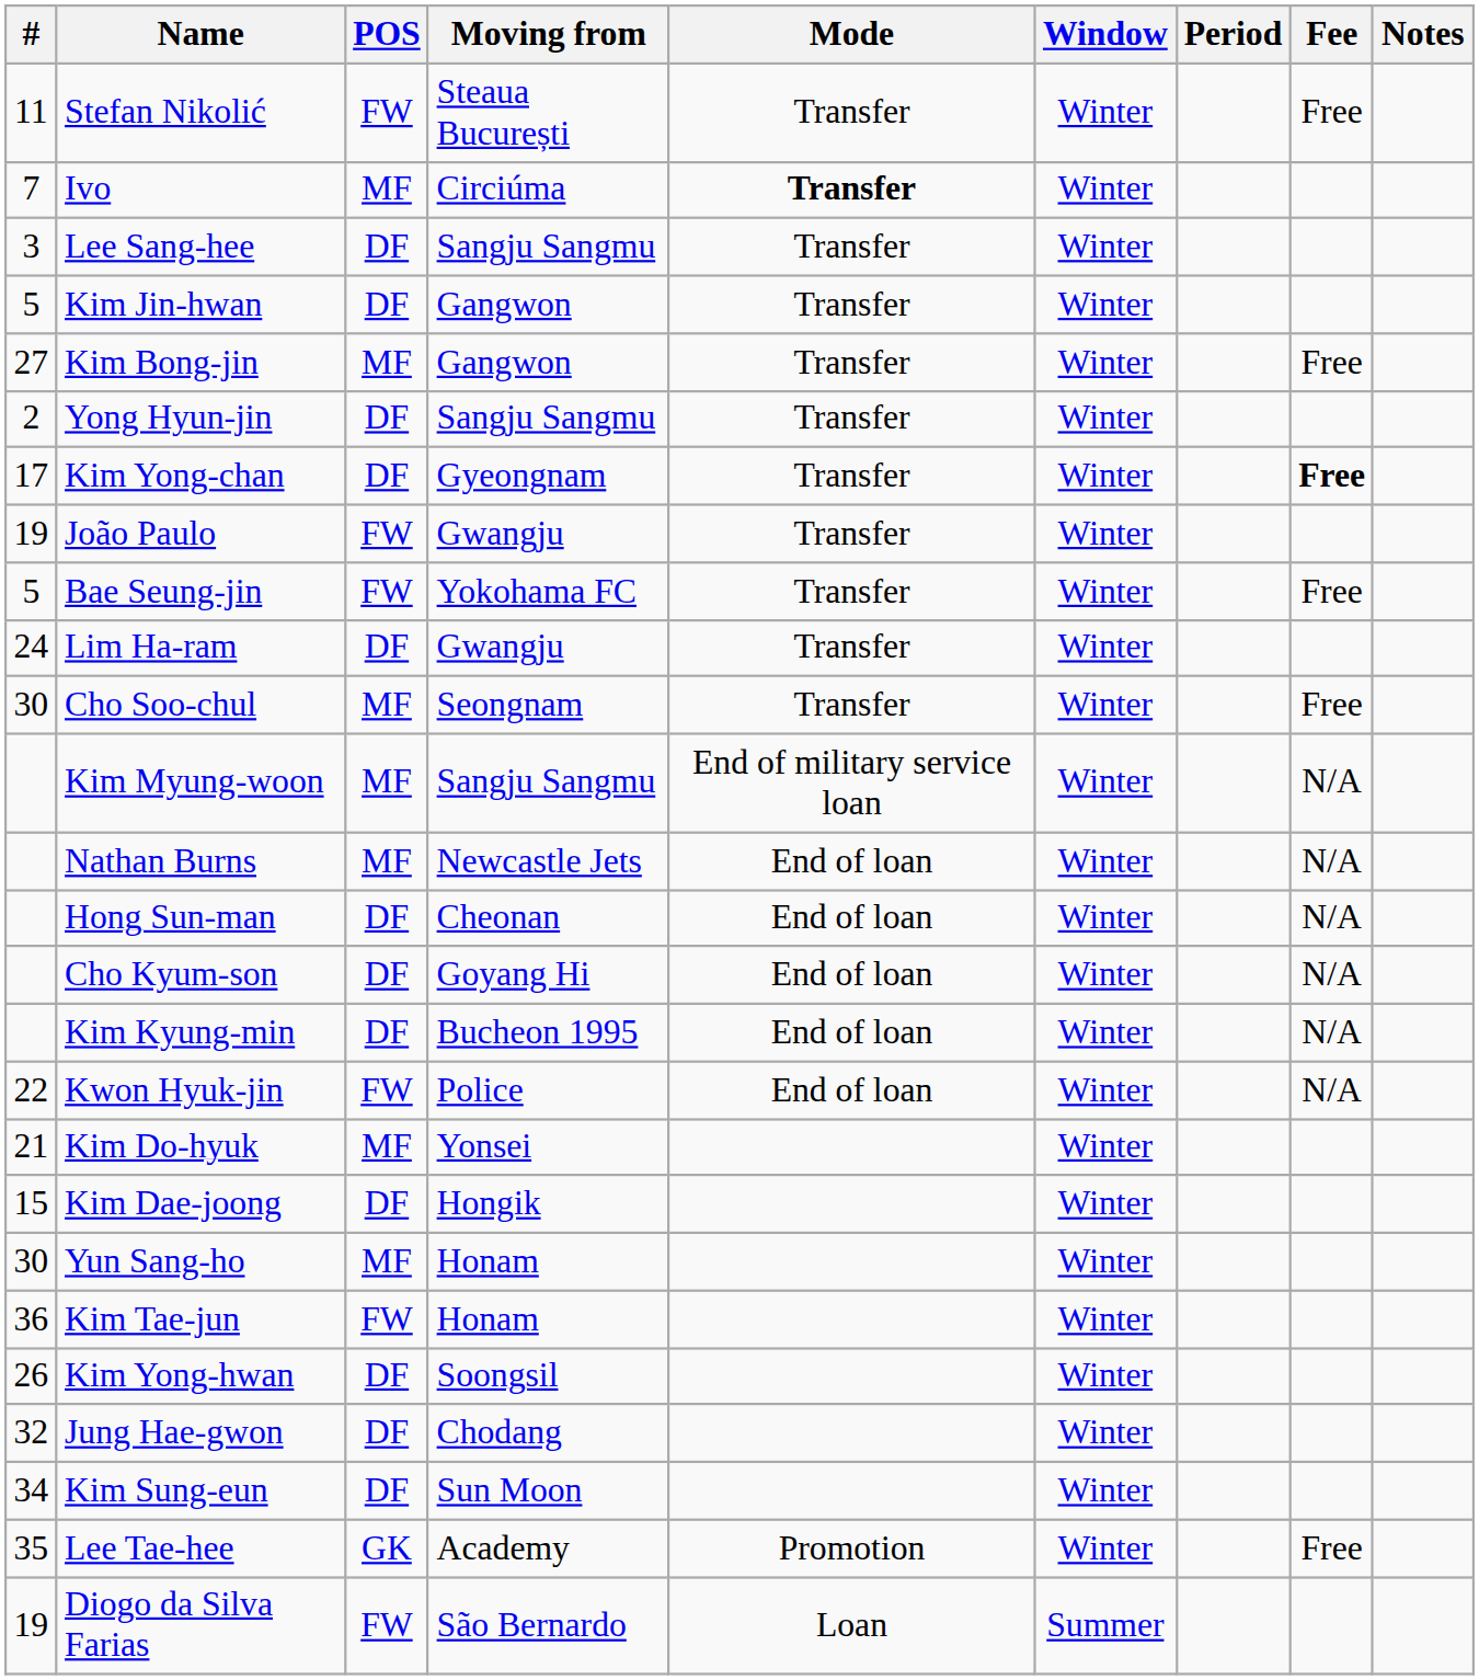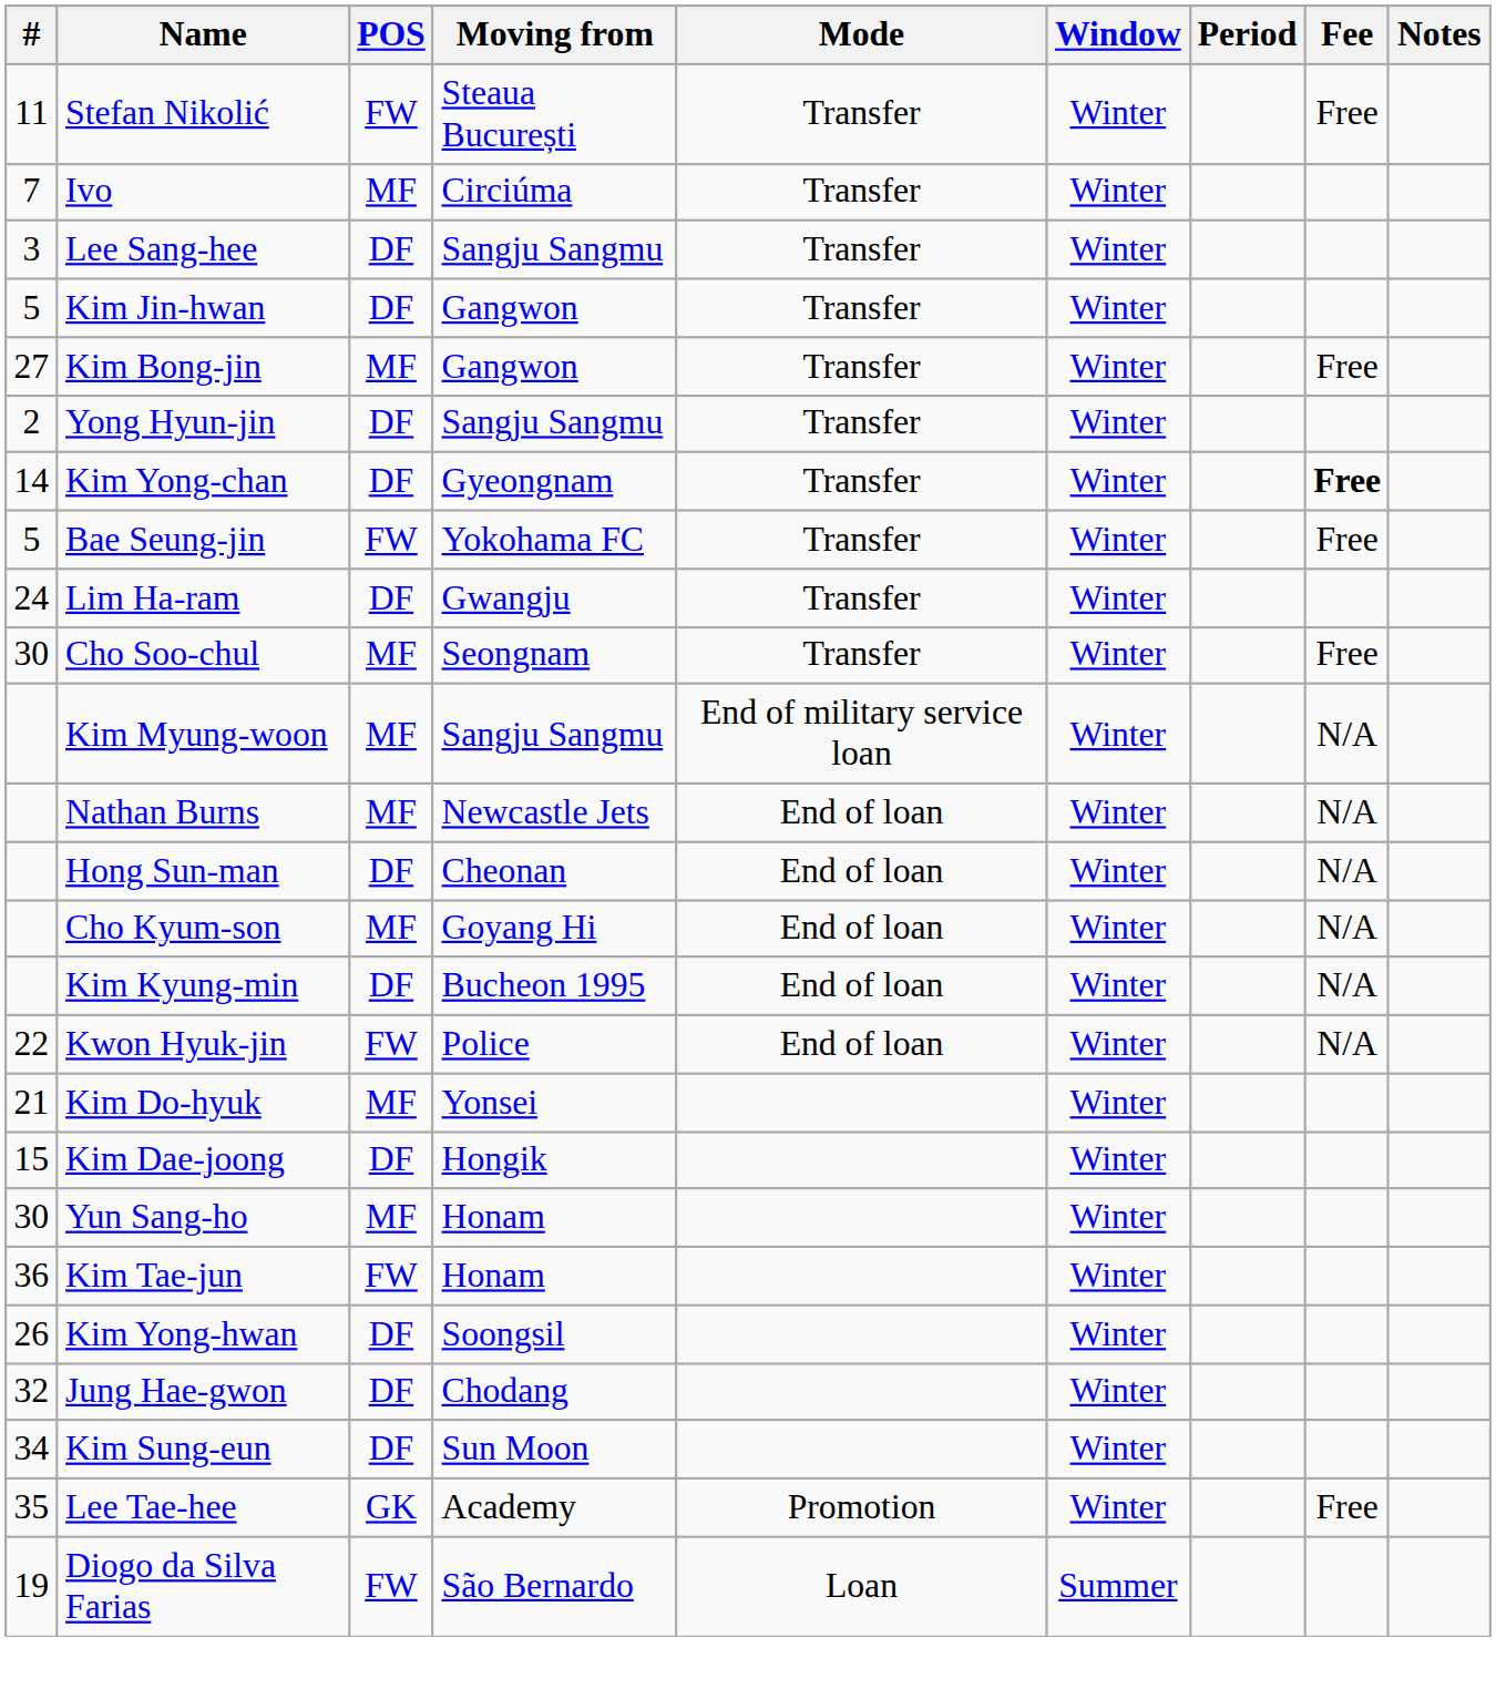Ivo | Mode: bold -> normal
Kim Yong-chan | #: 17 -> 14
- row: 19 | João Paulo | FW | Gwangju | Transfer | Winter
Cho Kyum-son | POS: DF -> MF
